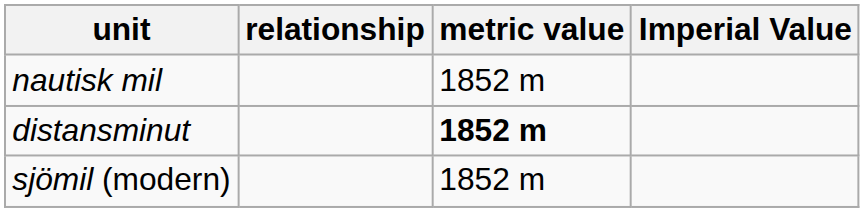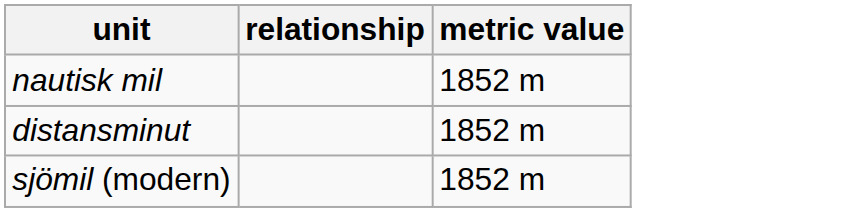- column: Imperial Value
distansminut | metric value: bold -> normal
